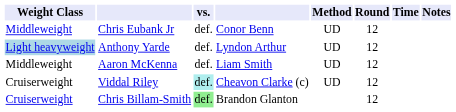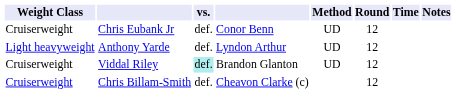Chris Eubank Jr | Weight Class: Middleweight -> Cruiserweight
Anthony Yarde | Weight Class: lightblue background -> no background
- row: Middleweight | Aaron McKenna | def. | Liam Smith | UD | 12
Viddal Riley | column 4: Cheavon Clarke (c) -> Brandon Glanton
Chris Billam-Smith | vs.: lightgreen background -> no background
Chris Billam-Smith | column 4: Brandon Glanton -> Cheavon Clarke (c)
